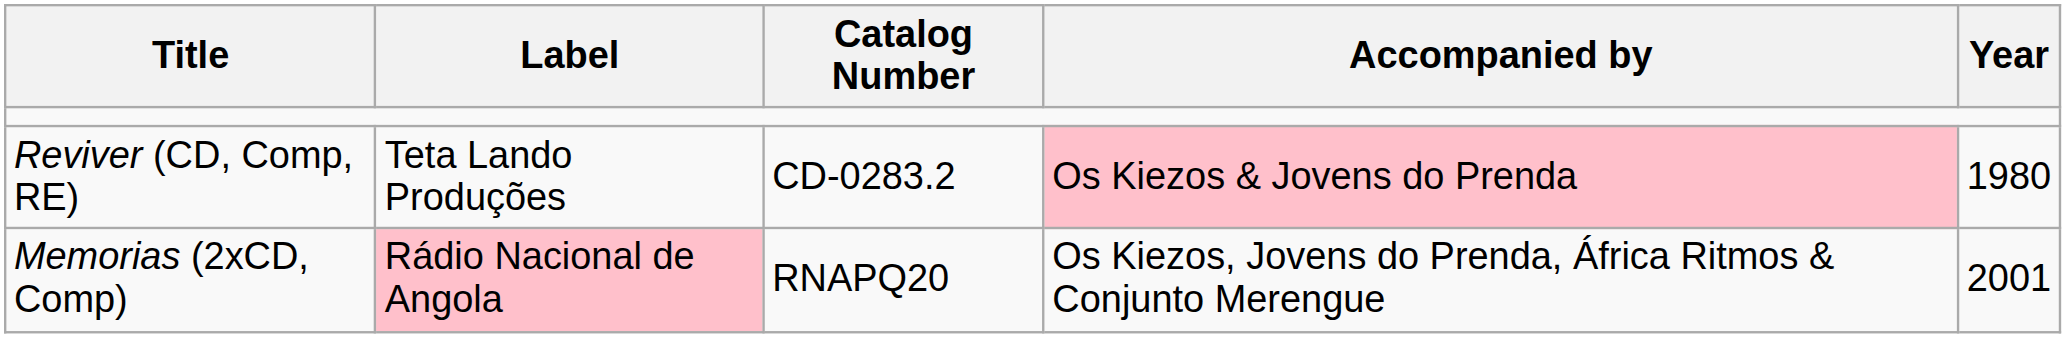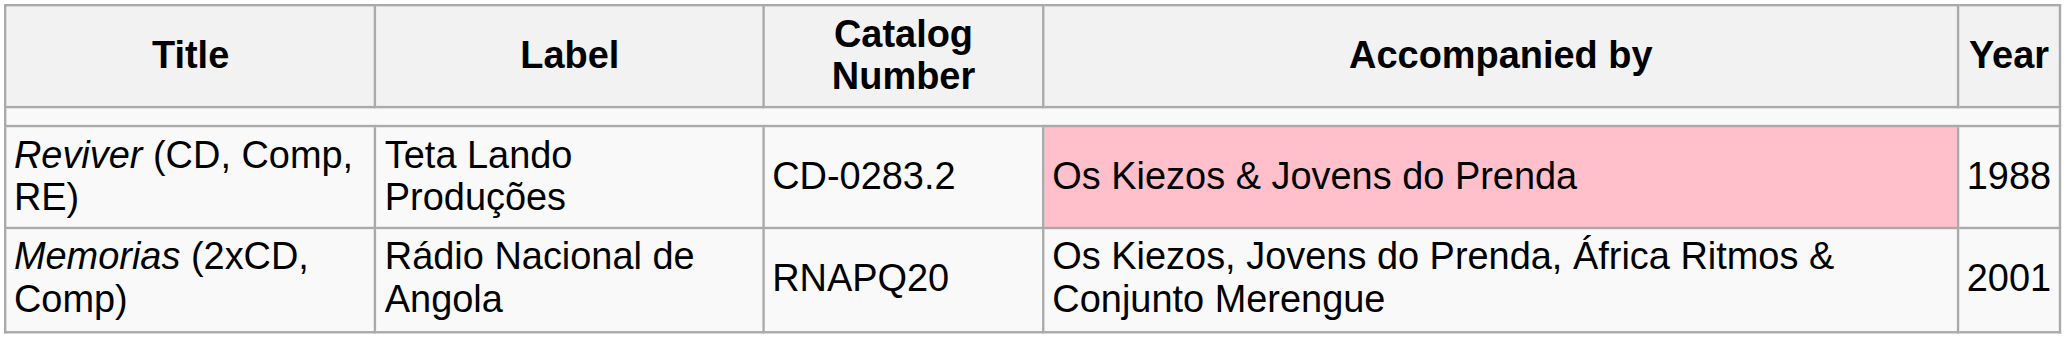Reviver (CD, Comp, RE) | Year: 1980 -> 1988
Memorias (2xCD, Comp) | Label: pink background -> no background
